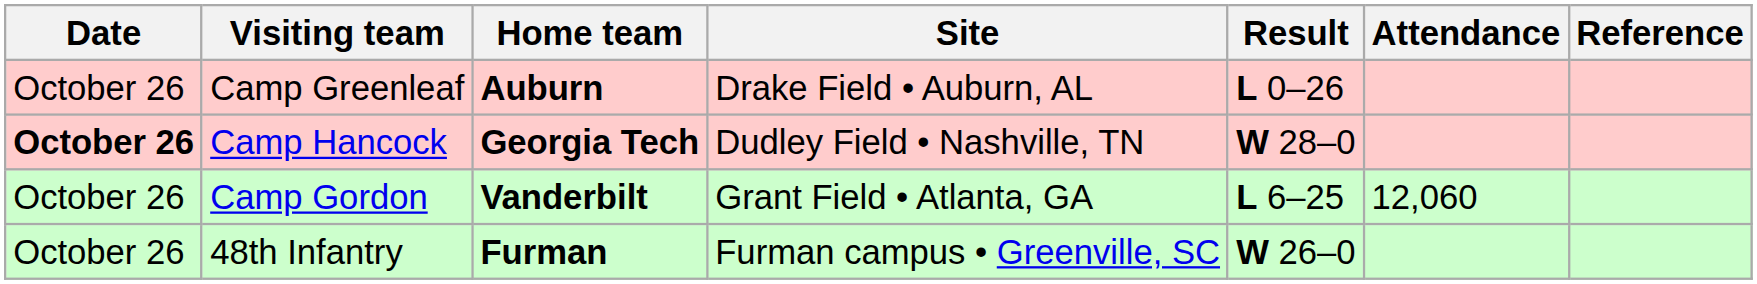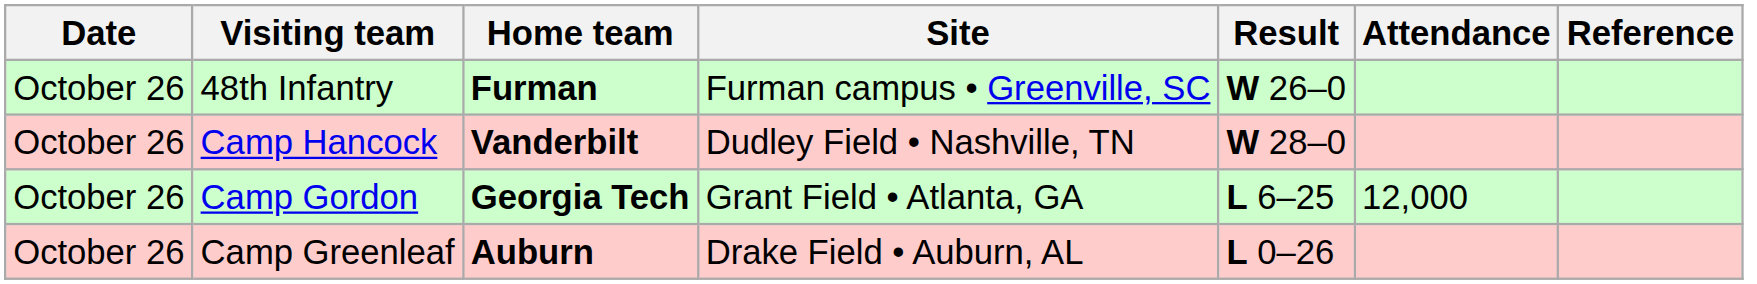rows swapped: Camp Greenleaf <-> 48th Infantry
Camp Hancock | Date: bold -> normal
Camp Hancock | Home team: Georgia Tech -> Vanderbilt
Camp Gordon | Home team: Vanderbilt -> Georgia Tech
Camp Gordon | Attendance: 12,060 -> 12,000
